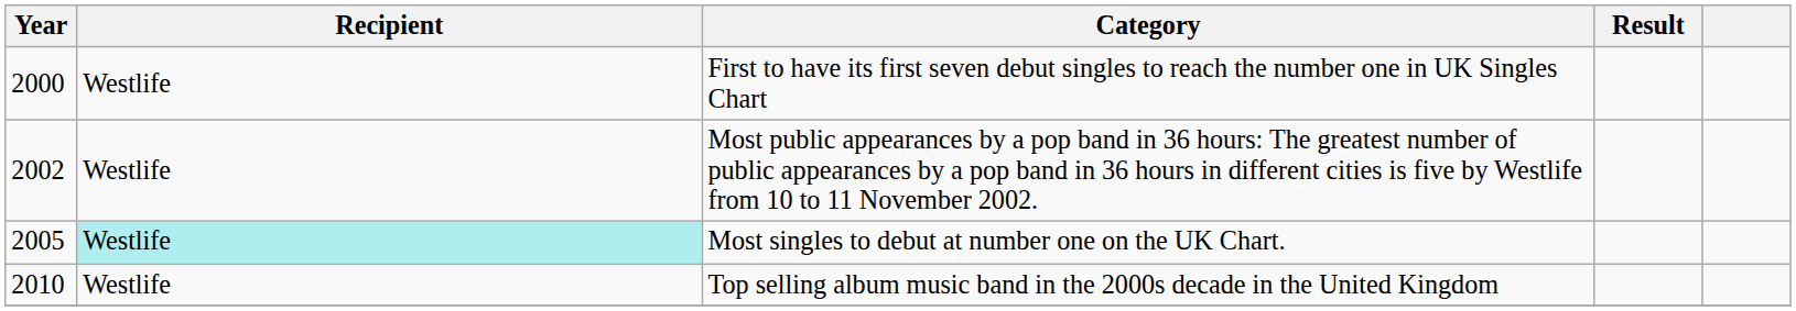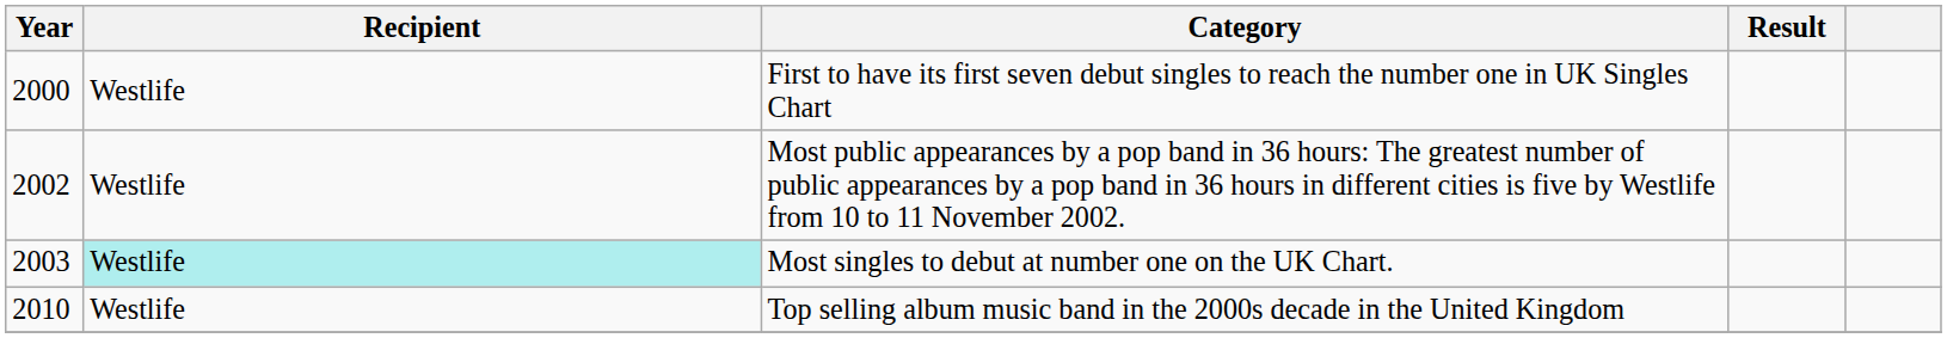Most singles to debut at number one on the UK Chart. | Year: 2005 -> 2003
